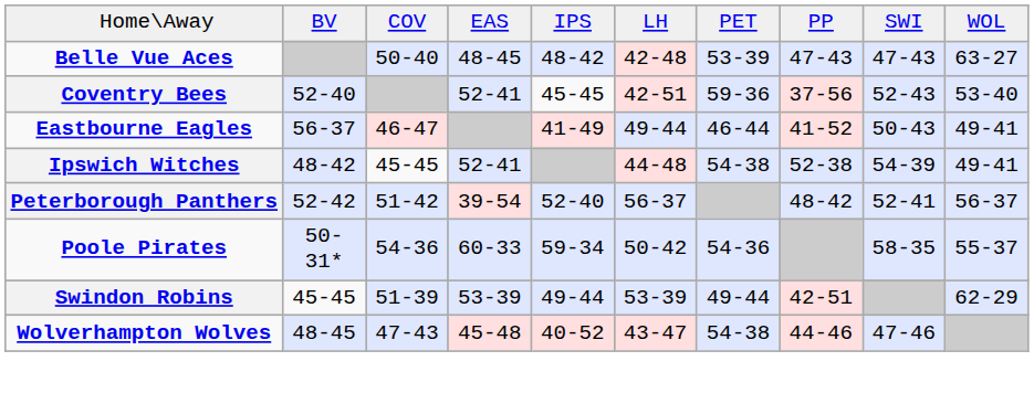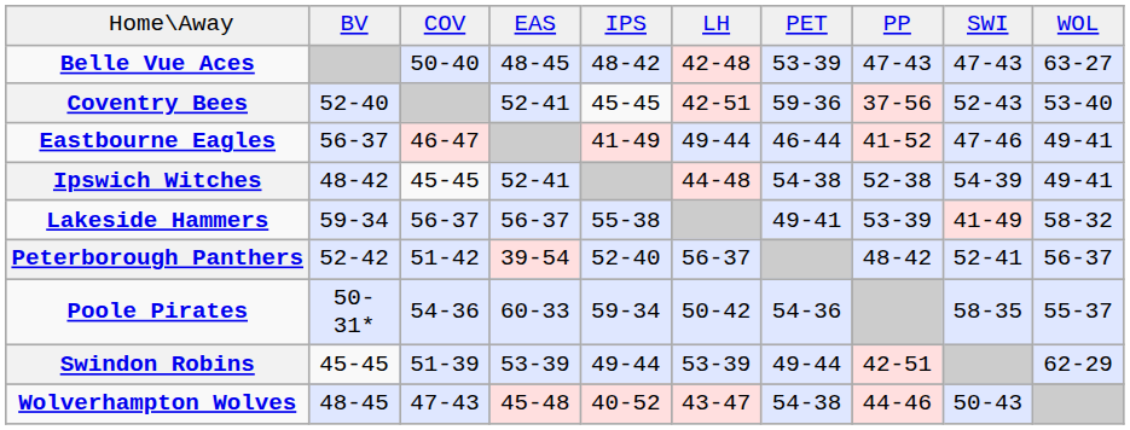Eastbourne Eagles | column 9: 50-43 -> 47-46
+ row: Lakeside Hammers | 59-34 | 56-37 | 56-37 | 55-38 | 49-41 | 53-39 | 41-49 | 58-32
Wolverhampton Wolves | column 9: 47-46 -> 50-43
